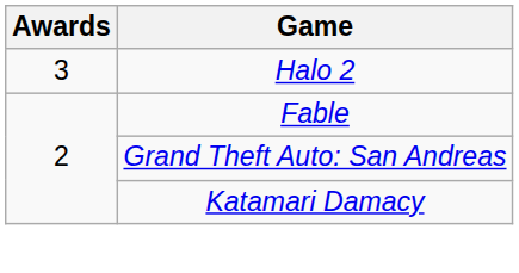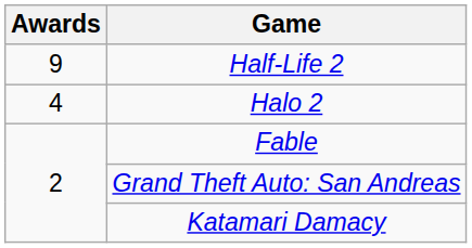+ row: 9 | Half-Life 2
Halo 2 | Awards: 3 -> 4
